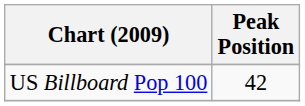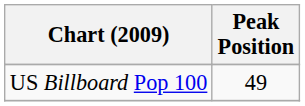US Billboard Pop 100 | Peak Position: 42 -> 49
